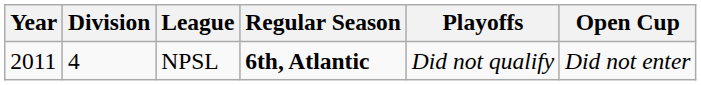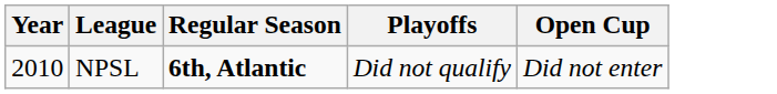- column: Division | 4
NPSL | Year: 2011 -> 2010
